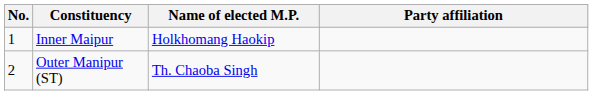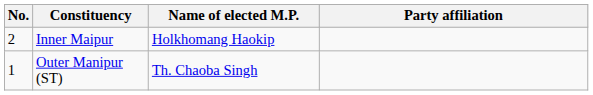Inner Maipur | No.: 1 -> 2
Outer Manipur (ST) | No.: 2 -> 1
